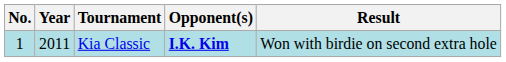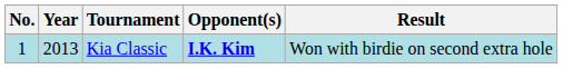Kia Classic | Year: 2011 -> 2013
